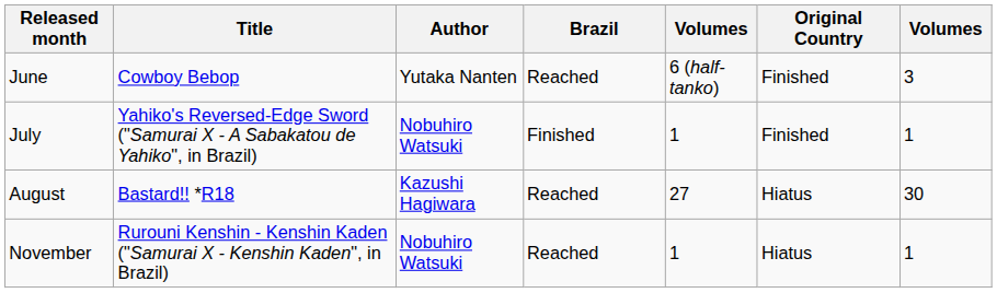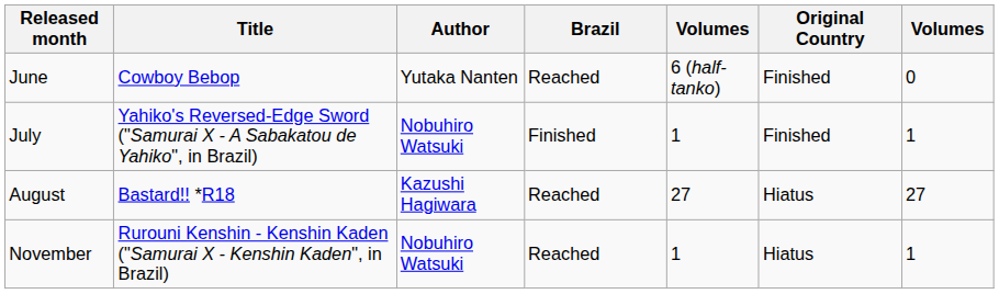June | column 7: 3 -> 0
August | column 7: 30 -> 27
